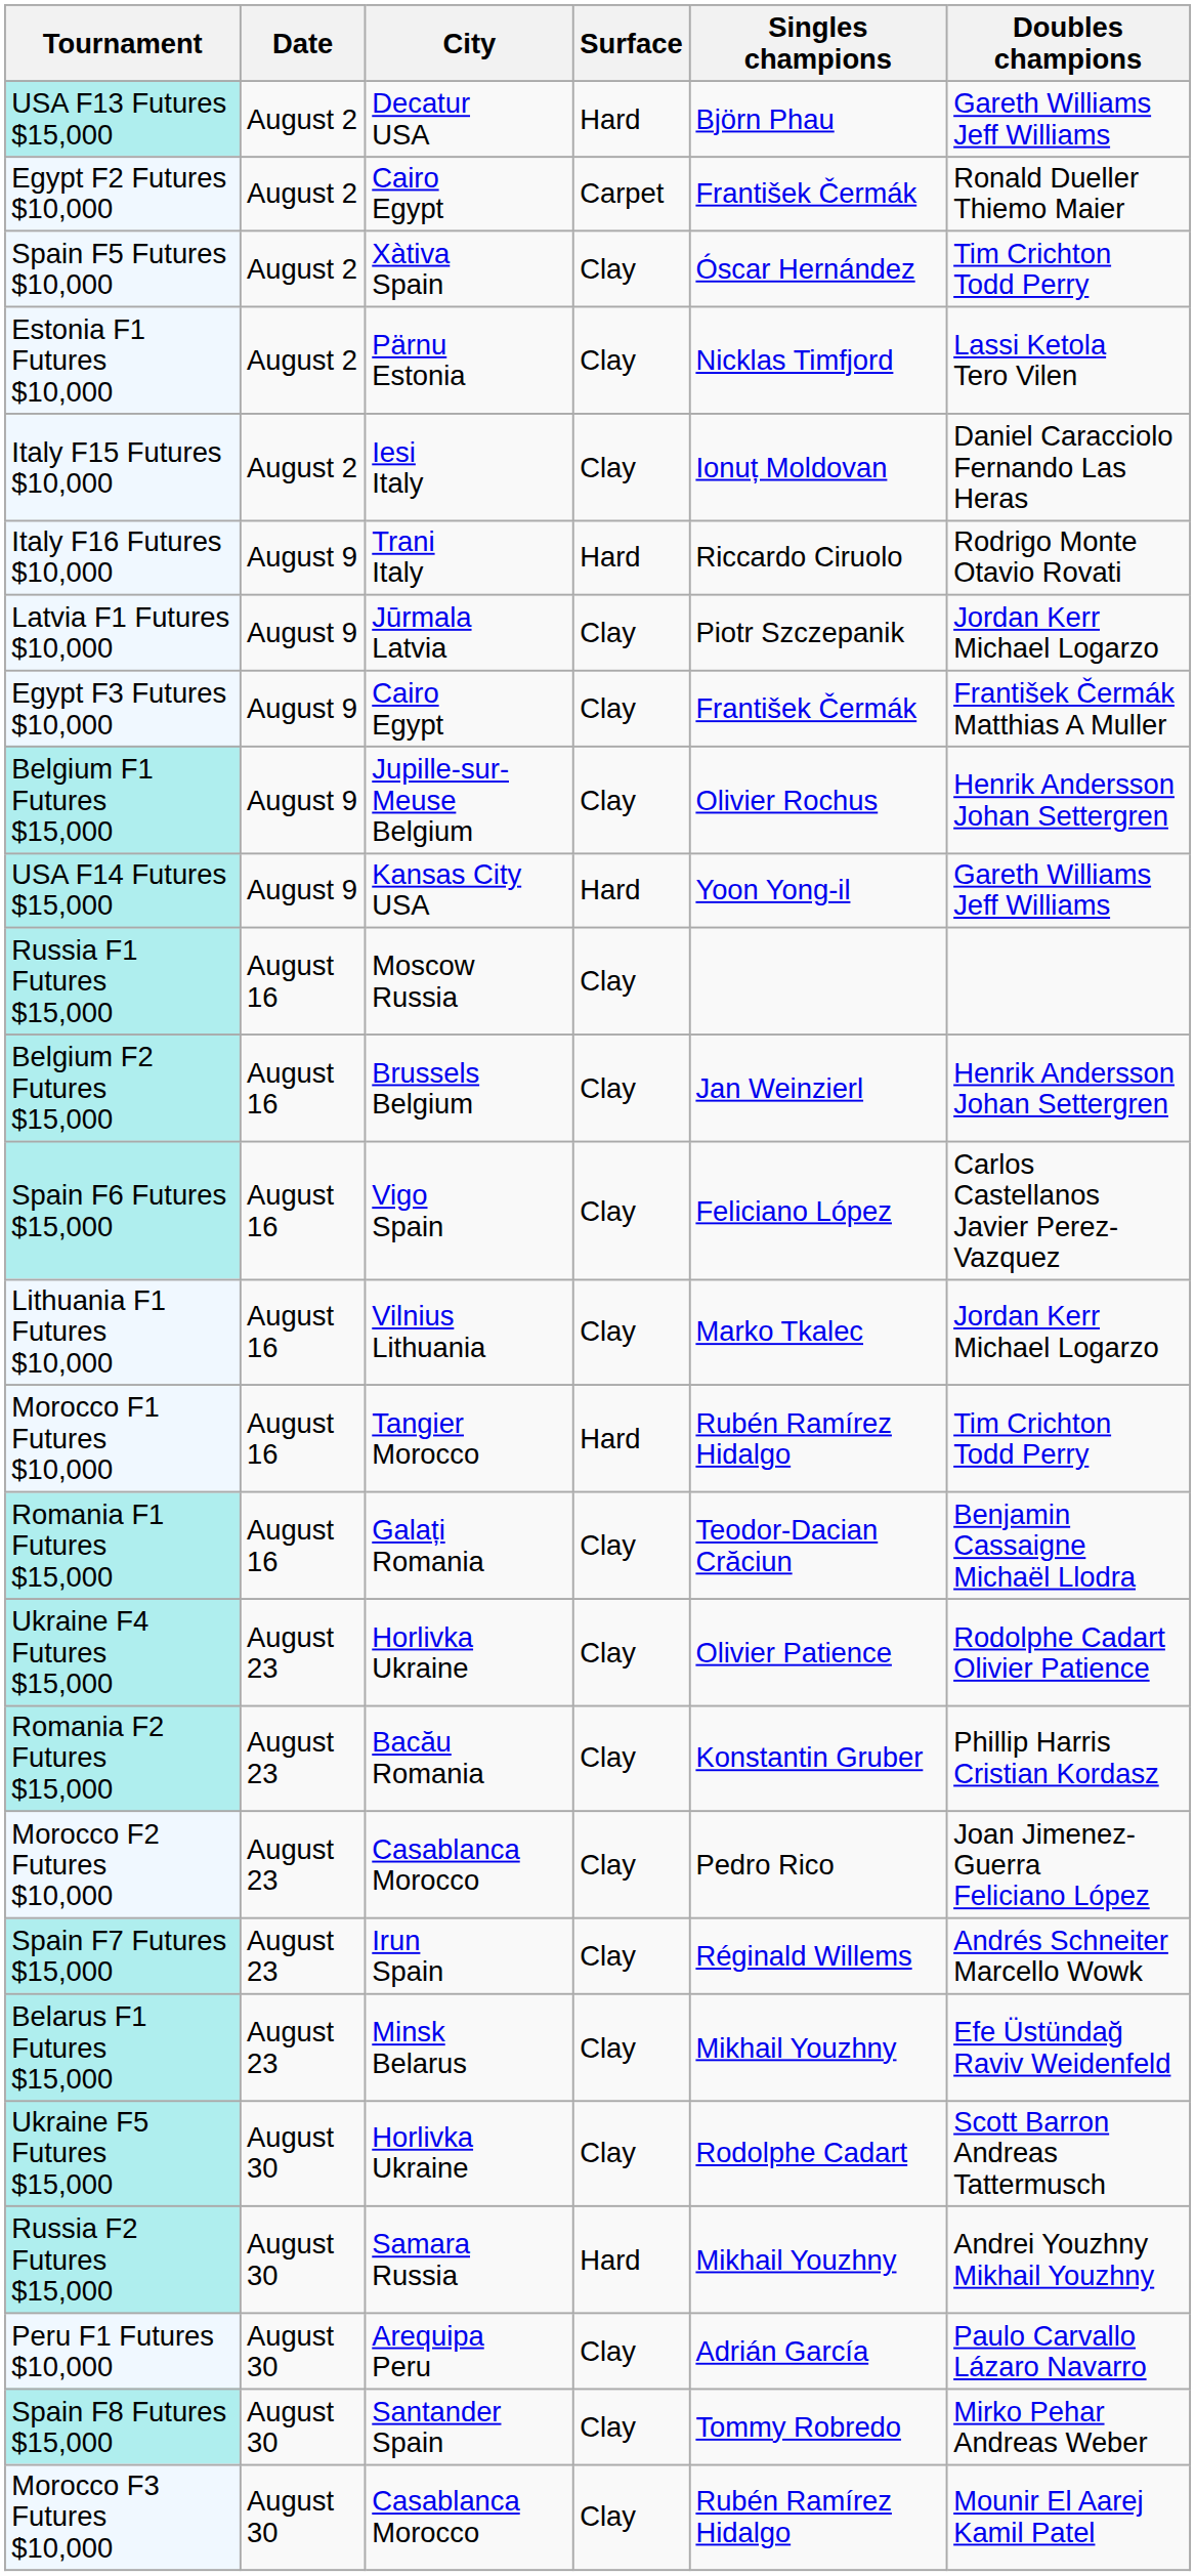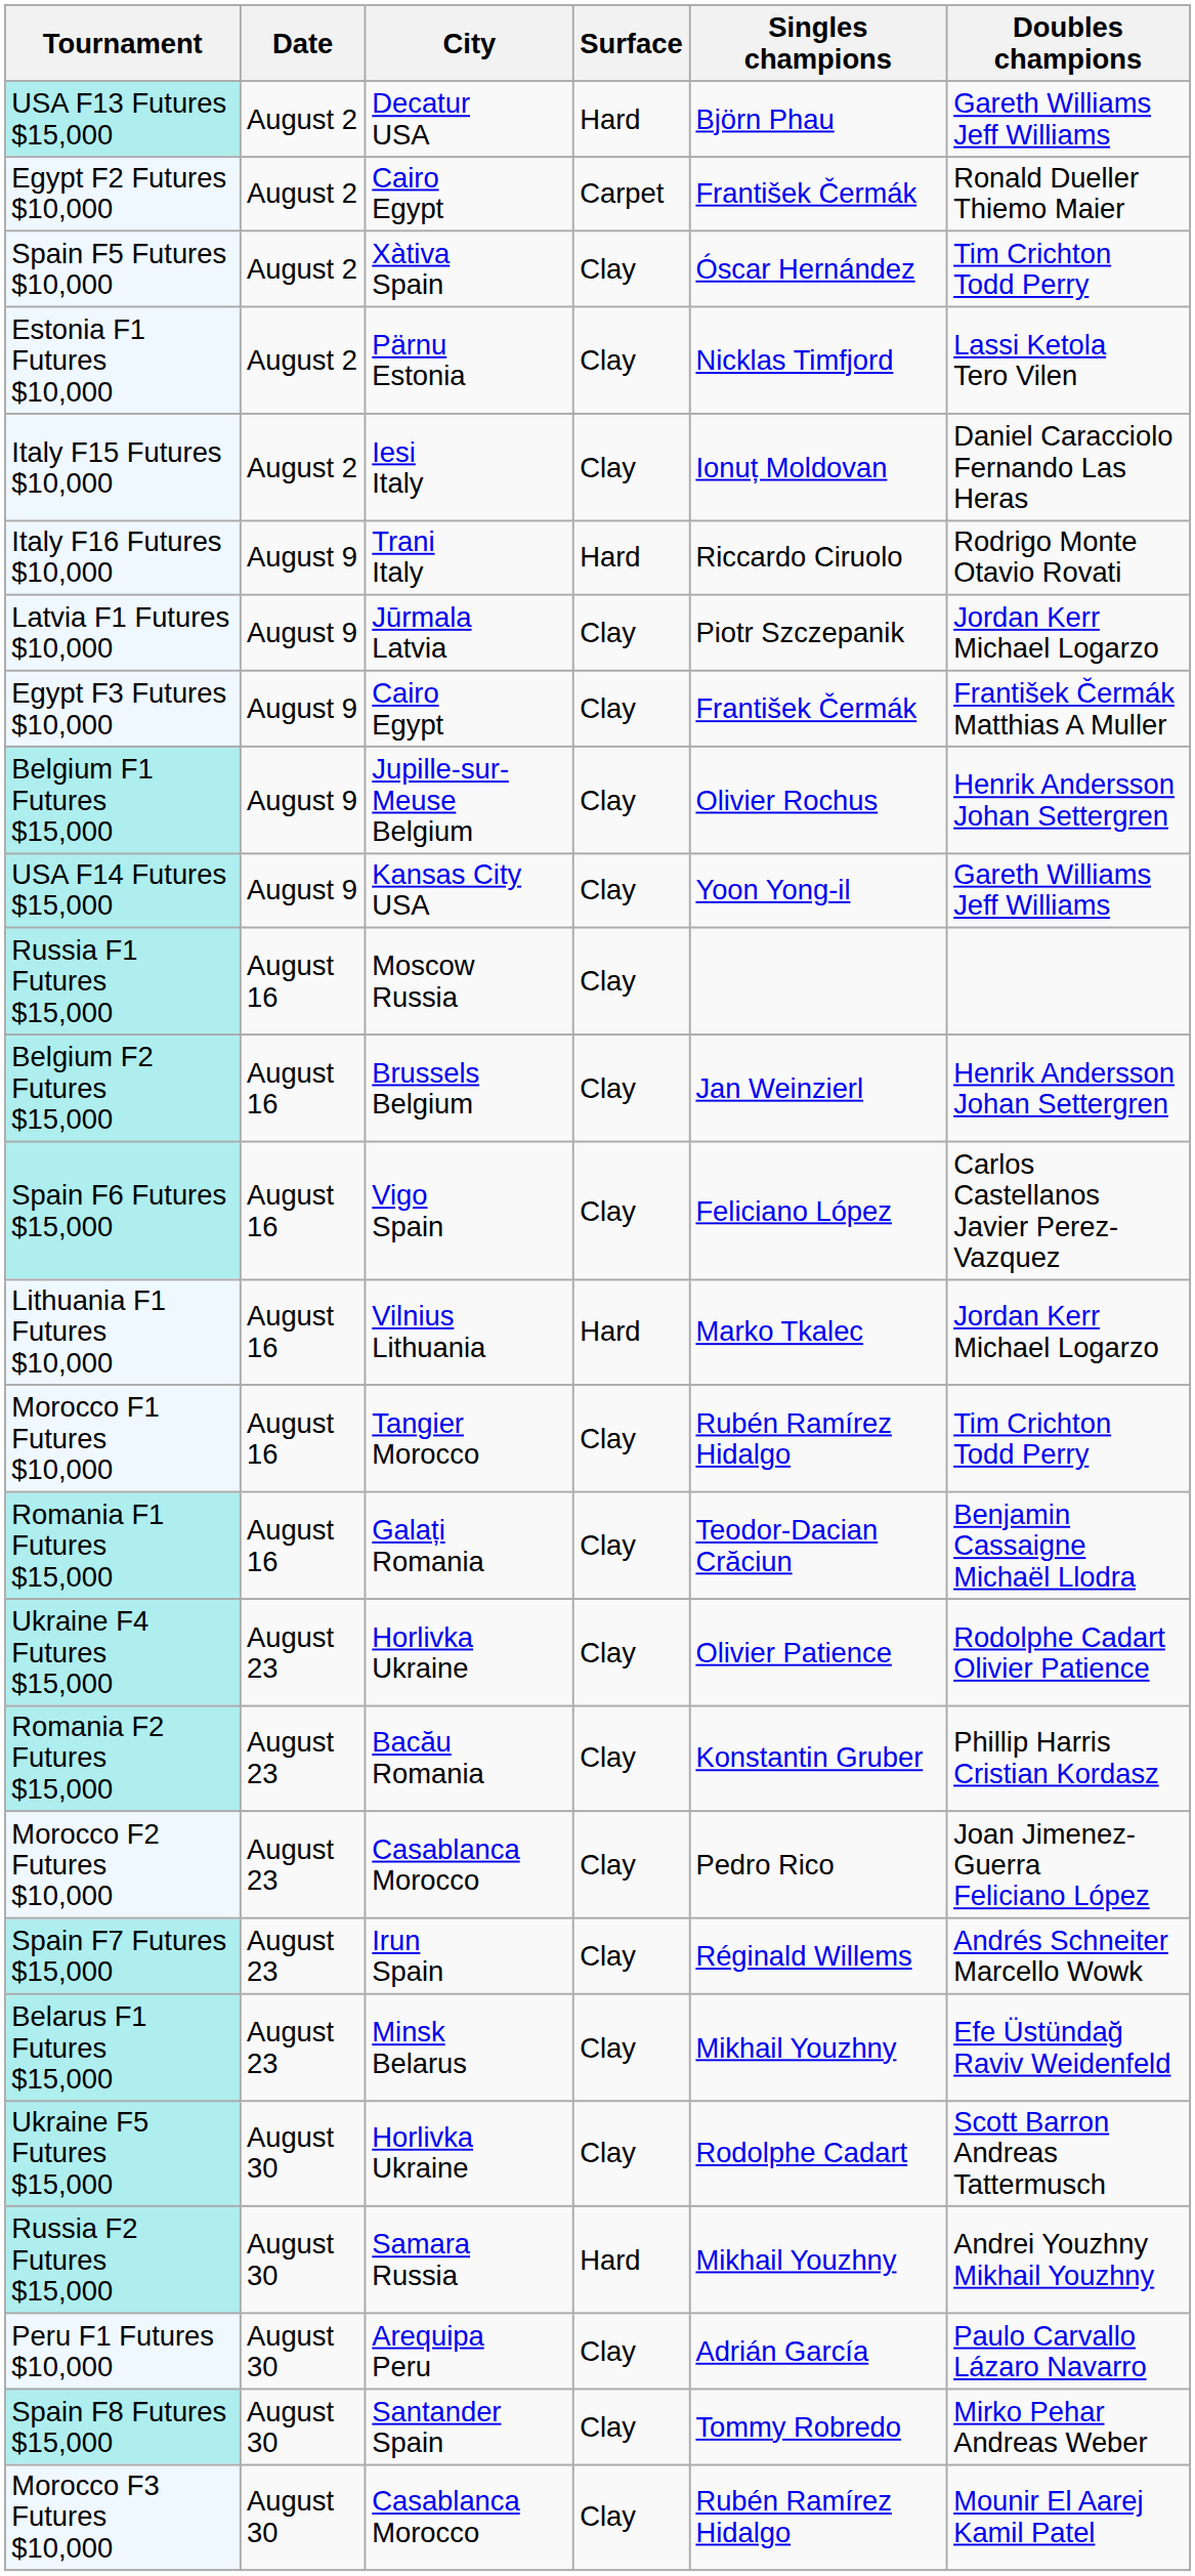USA F14 Futures $15,000 | Surface: Hard -> Clay
Lithuania F1 Futures $10,000 | Surface: Clay -> Hard
Morocco F1 Futures $10,000 | Surface: Hard -> Clay
